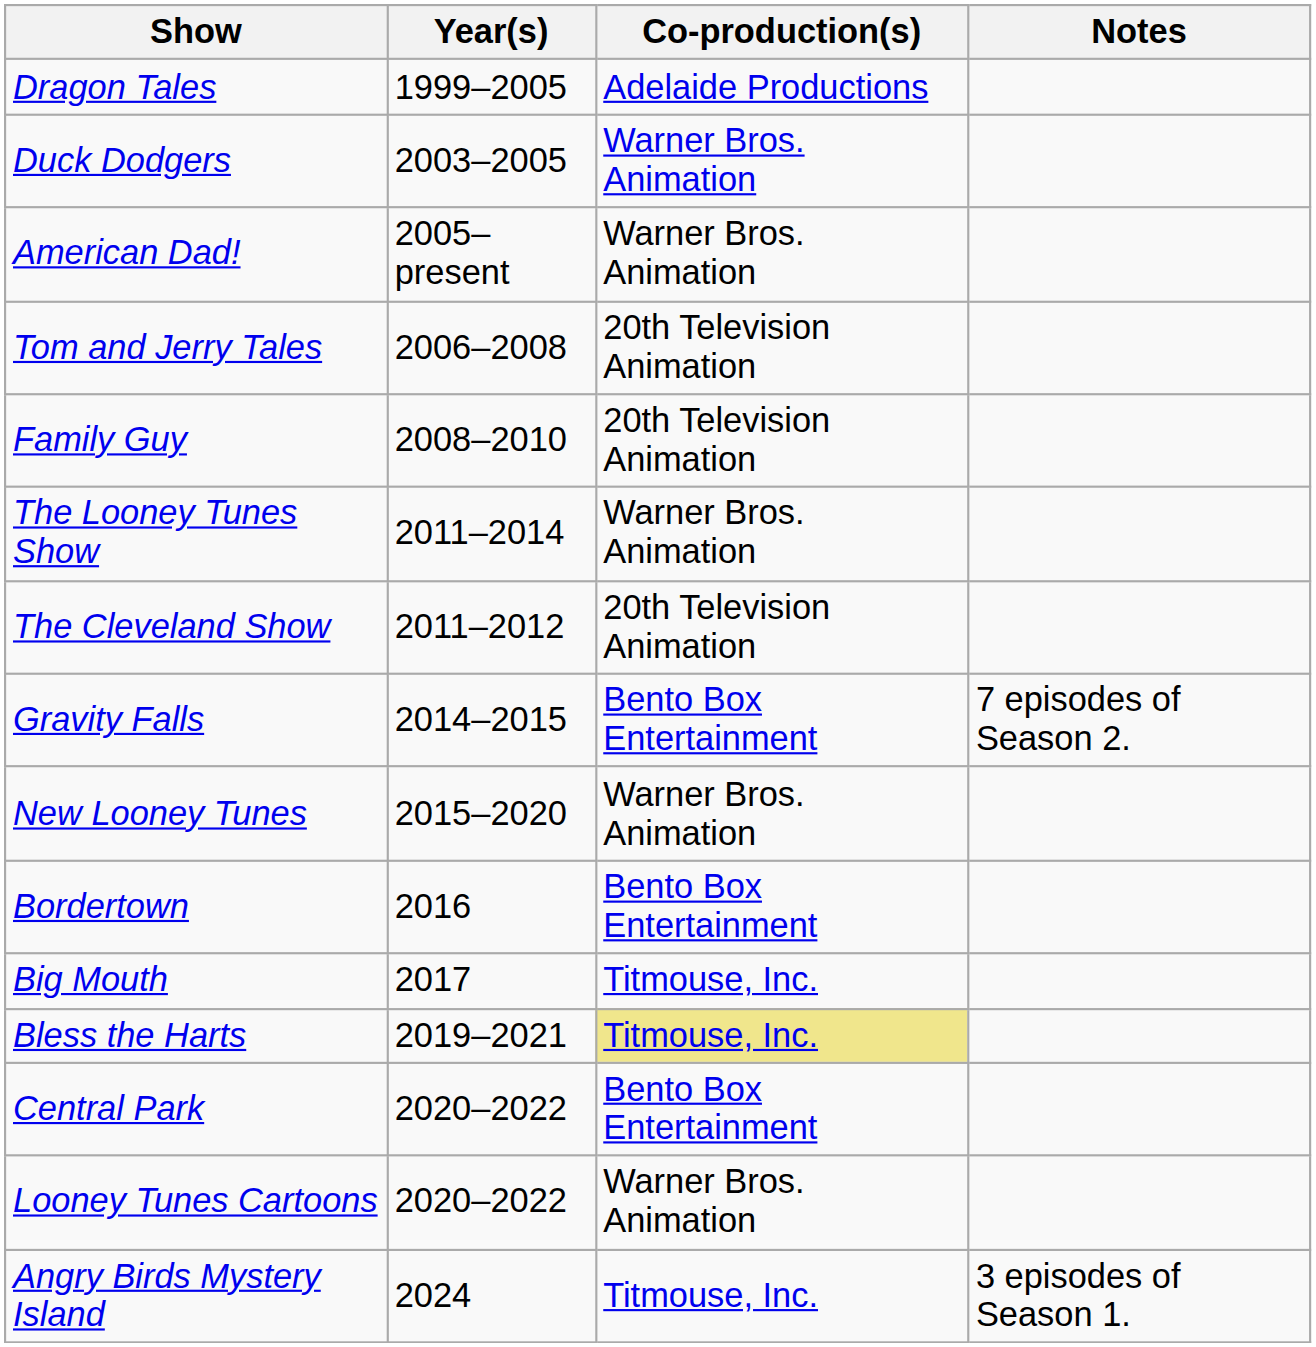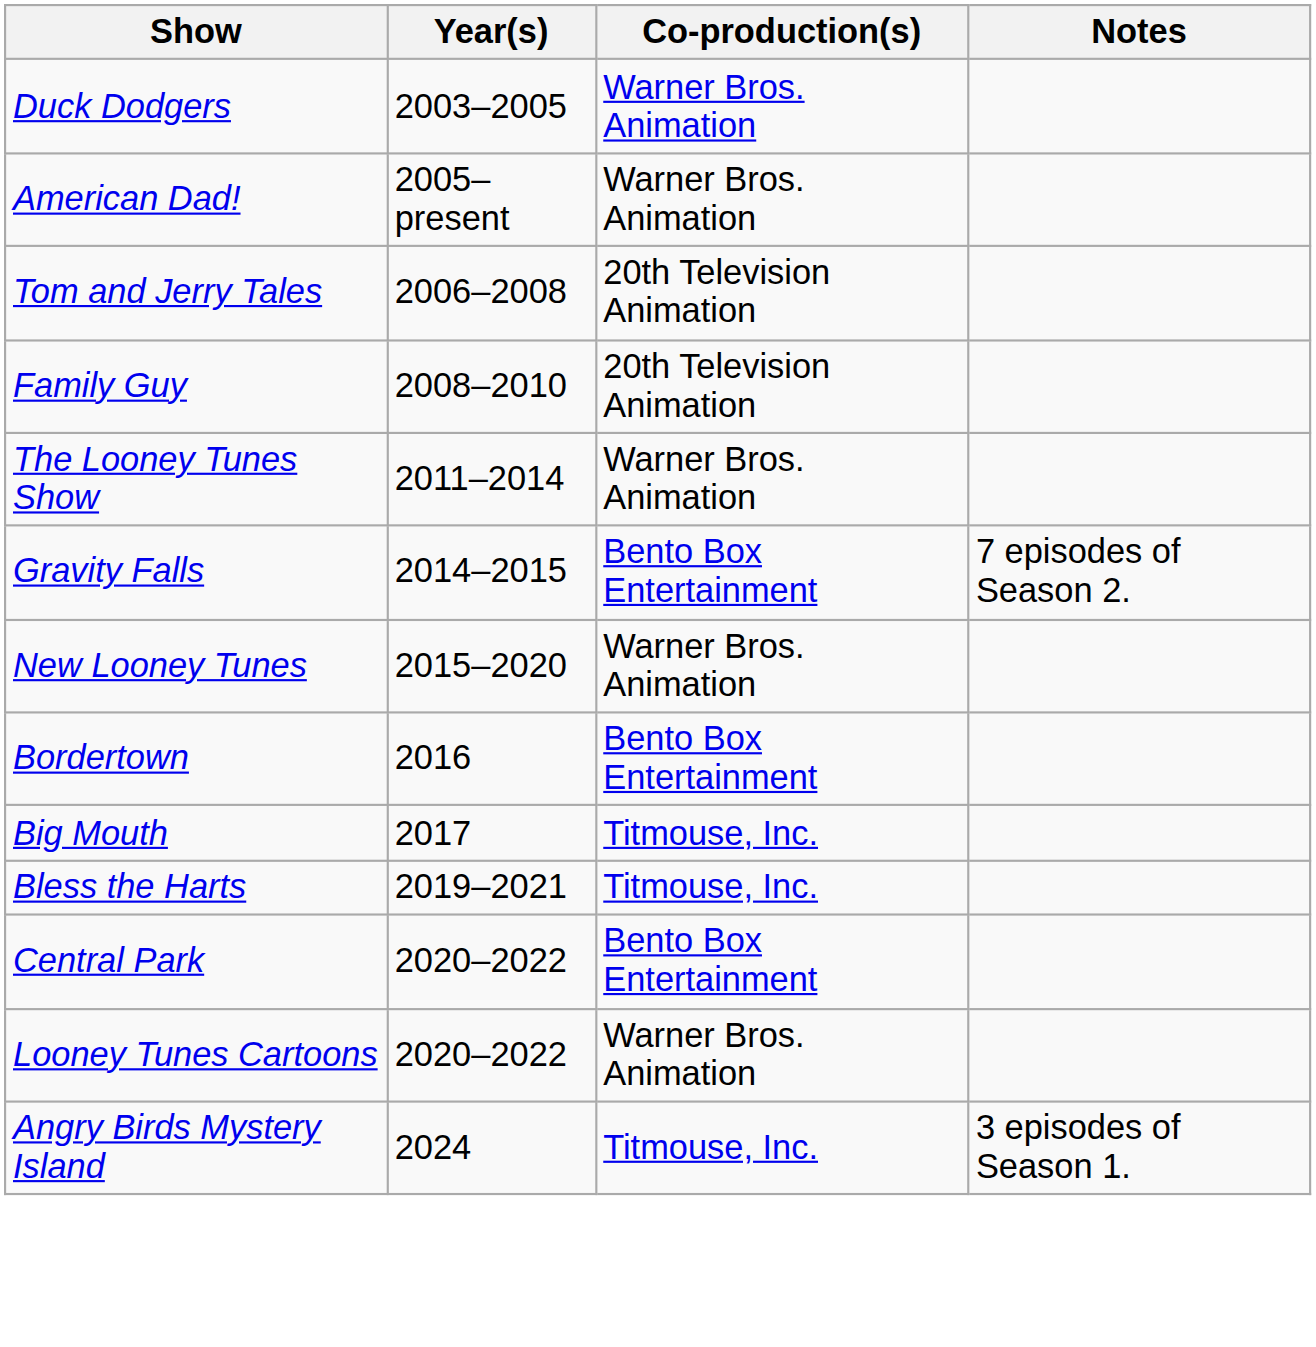- row: Dragon Tales | 1999–2005 | Adelaide Productions
- row: The Cleveland Show | 2011–2012 | 20th Television Animation
Bless the Harts | Co-production(s): khaki background -> no background
